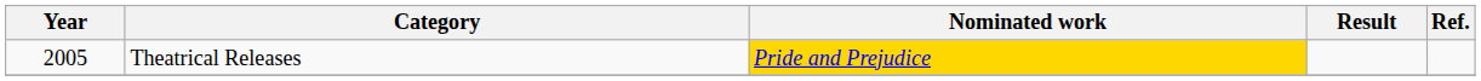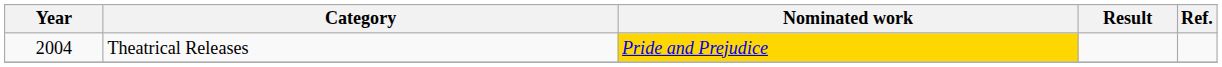Theatrical Releases | Year: 2005 -> 2004
